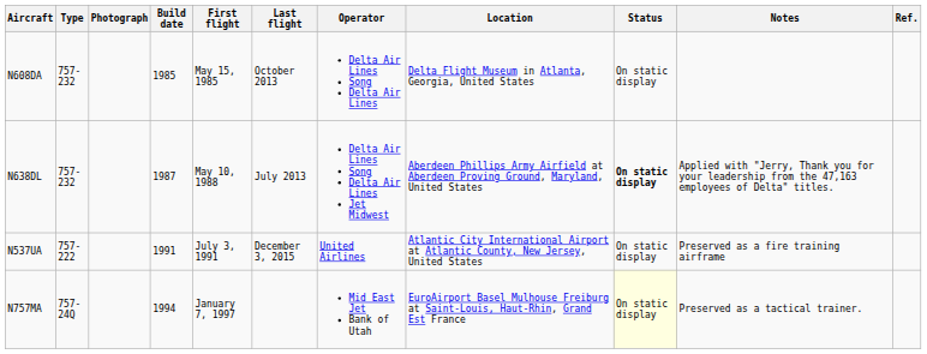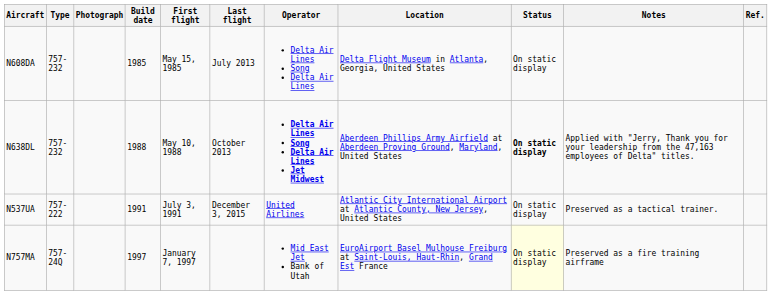N608DA | Last flight: October 2013 -> July 2013
N638DL | Build date: 1987 -> 1988
N638DL | Last flight: July 2013 -> October 2013
N638DL | Operator: normal -> bold
N537UA | Notes: Preserved as a fire training airframe -> Preserved as a tactical trainer.
N757MA | Build date: 1994 -> 1997
N757MA | Notes: Preserved as a tactical trainer. -> Preserved as a fire training airframe
